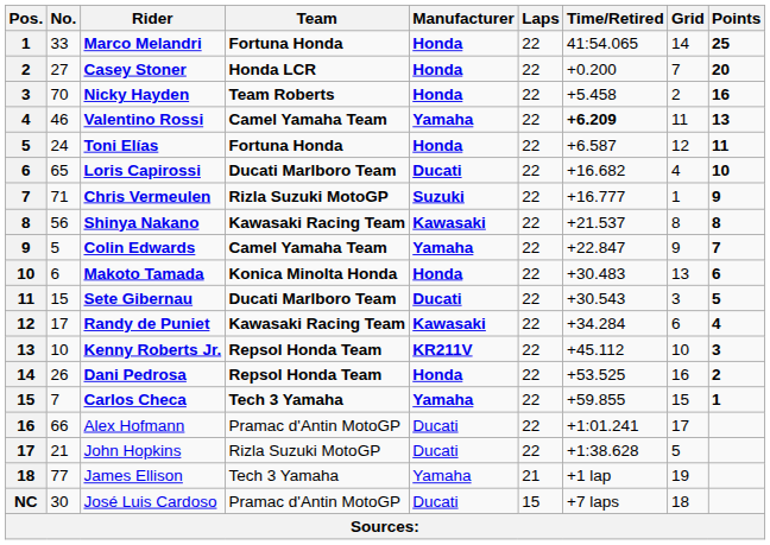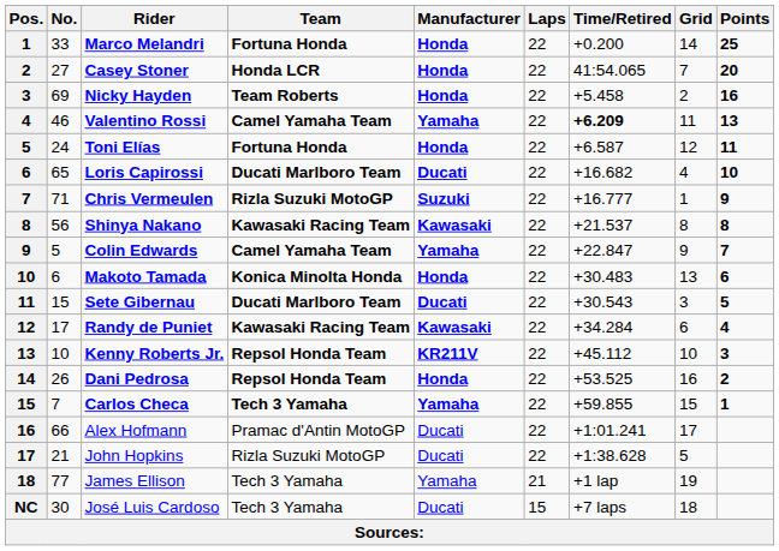Marco Melandri | Time/Retired: 41:54.065 -> +0.200
Casey Stoner | Time/Retired: +0.200 -> 41:54.065
Nicky Hayden | No.: 70 -> 69
José Luis Cardoso | Team: Pramac d'Antin MotoGP -> Tech 3 Yamaha
